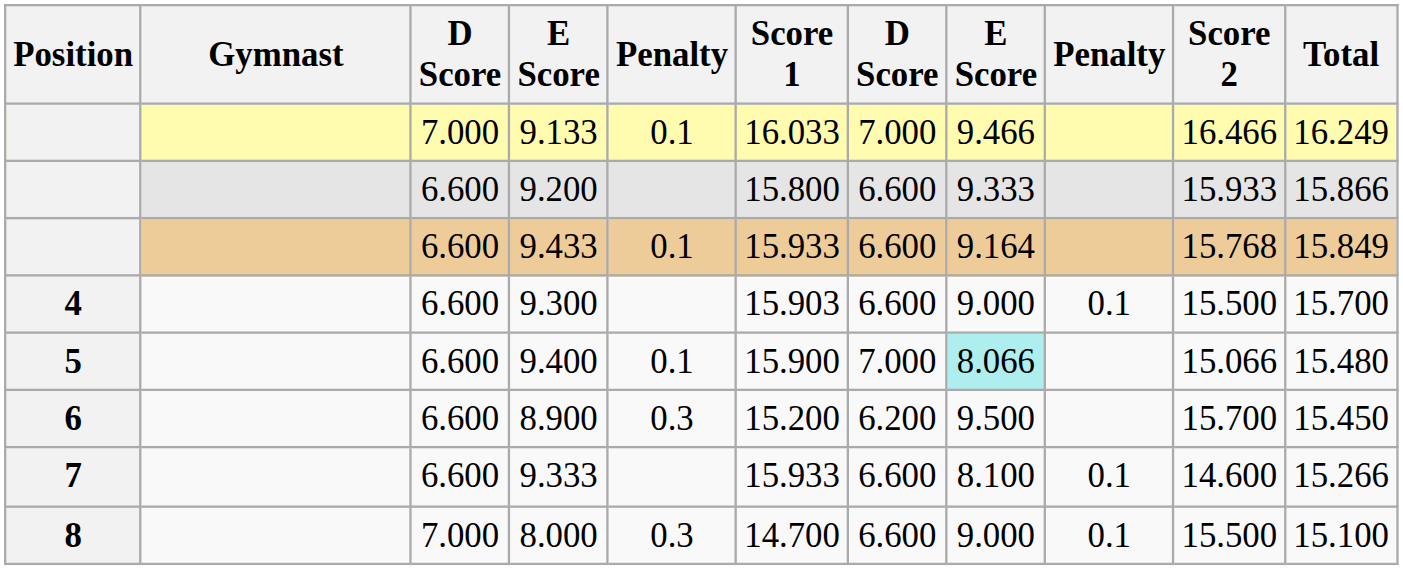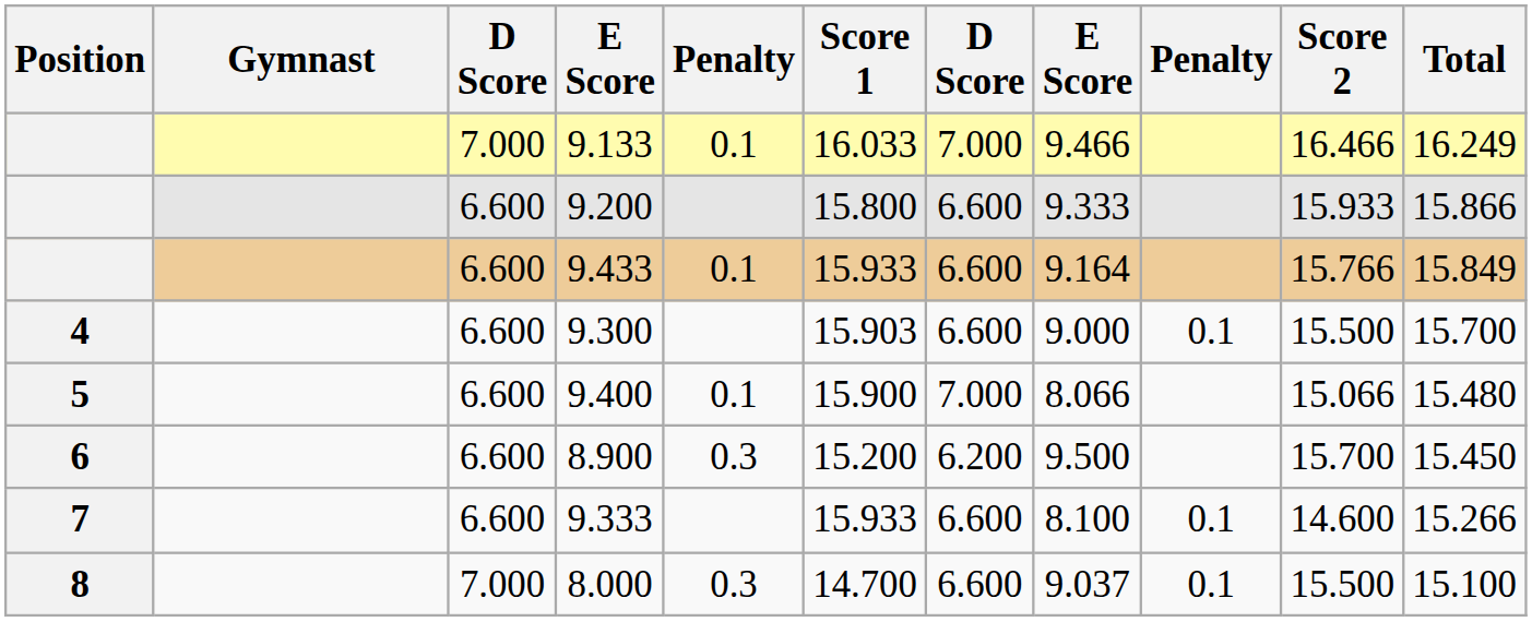9.433 | Score 2: 15.768 -> 15.766
9.400 | column 8: paleturquoise background -> no background
8.000 | column 8: 9.000 -> 9.037
